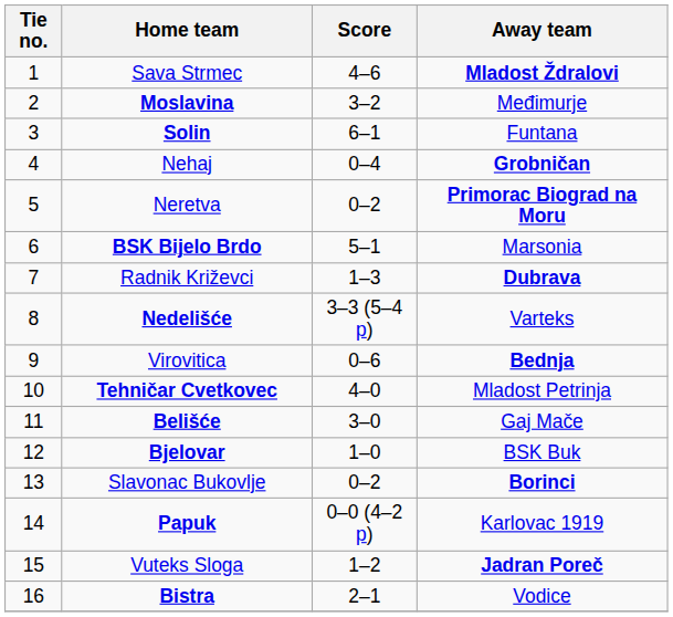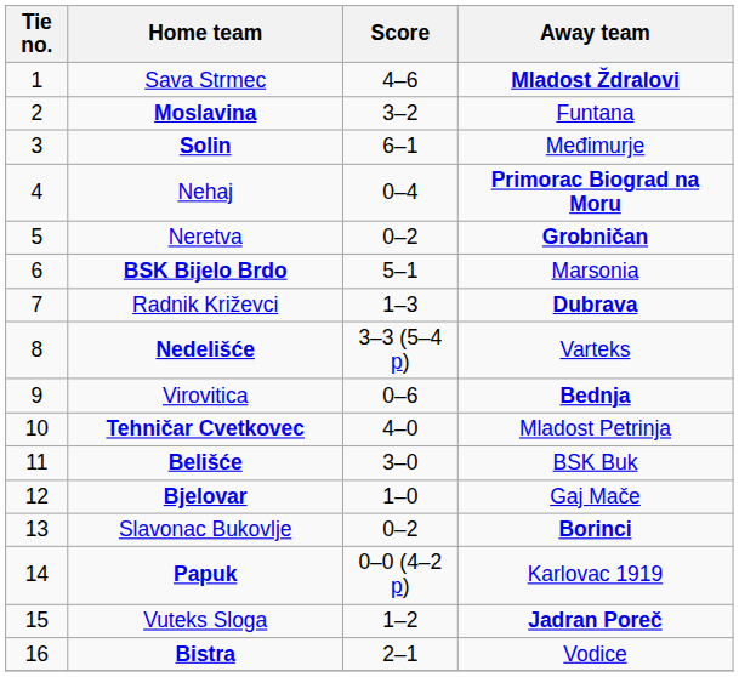Moslavina | Away team: Međimurje -> Funtana
Solin | Away team: Funtana -> Međimurje
Nehaj | Away team: Grobničan -> Primorac Biograd na Moru
Neretva | Away team: Primorac Biograd na Moru -> Grobničan
Belišće | Away team: Gaj Mače -> BSK Buk
Bjelovar | Away team: BSK Buk -> Gaj Mače
